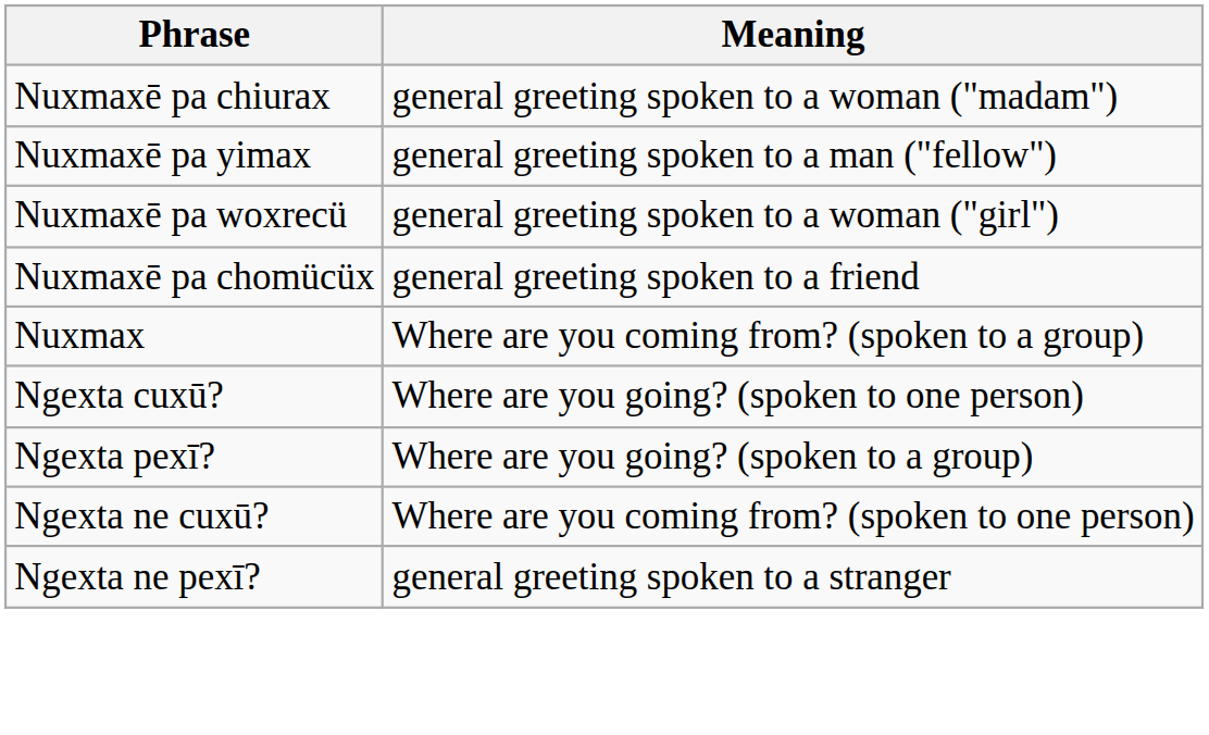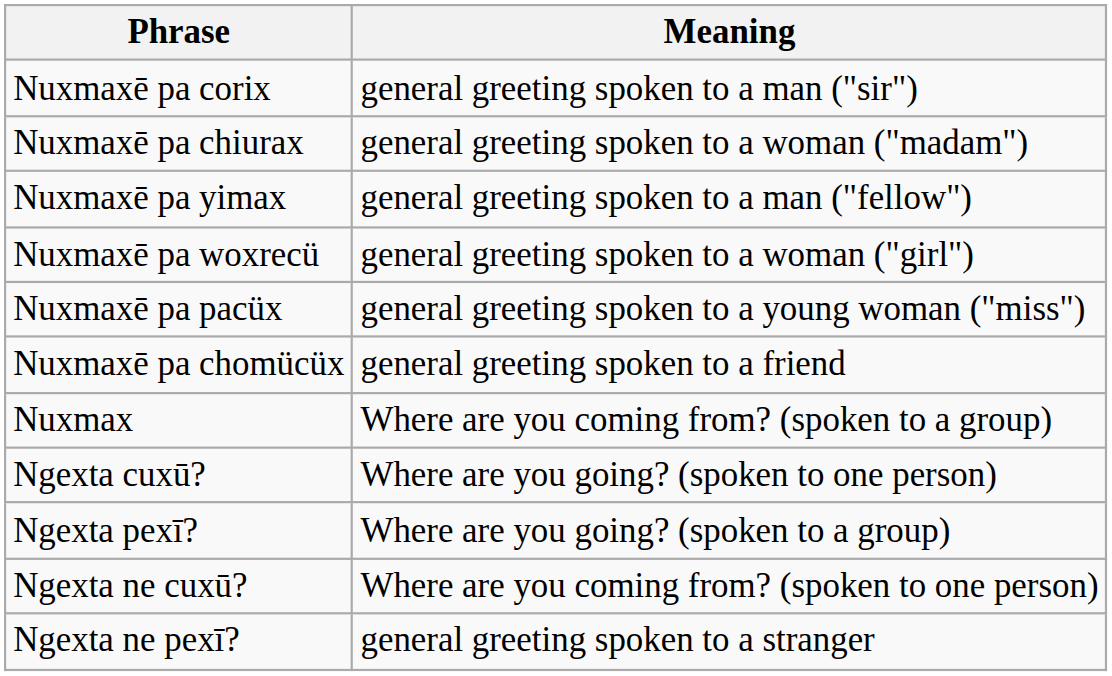+ row: Nuxmaxē pa corix | general greeting spoken to a man ("sir")
+ row: Nuxmaxē pa pacüx | general greeting spoken to a young woman ("miss")
